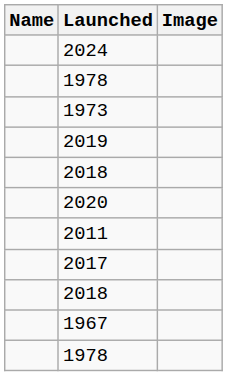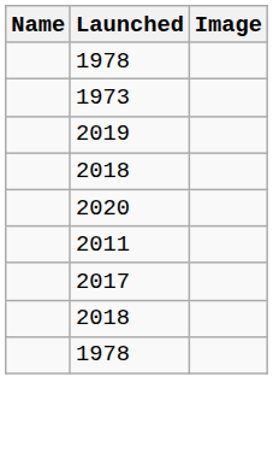- row: 2024
- row: 1967
